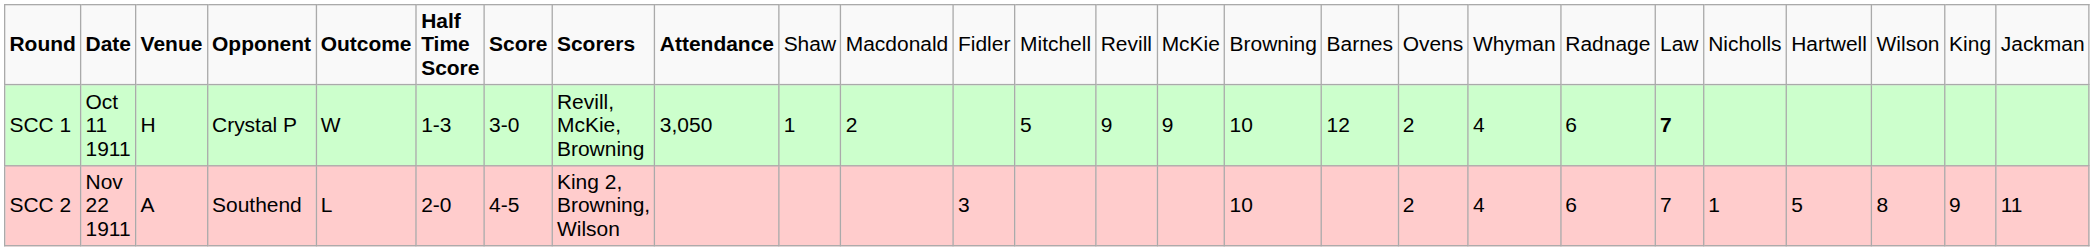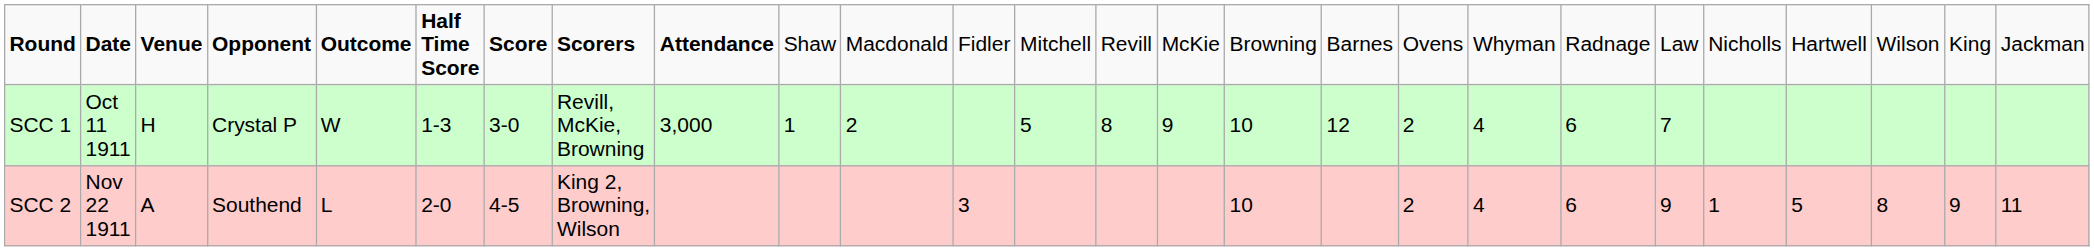SCC 1 | column 9: 3,050 -> 3,000
SCC 1 | column 14: 9 -> 8
SCC 1 | column 21: bold -> normal
SCC 2 | column 21: 7 -> 9
